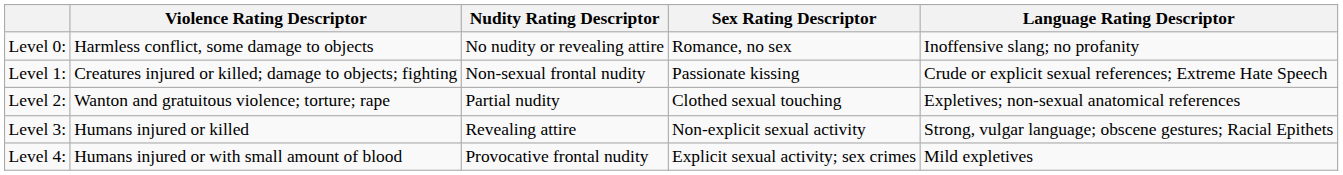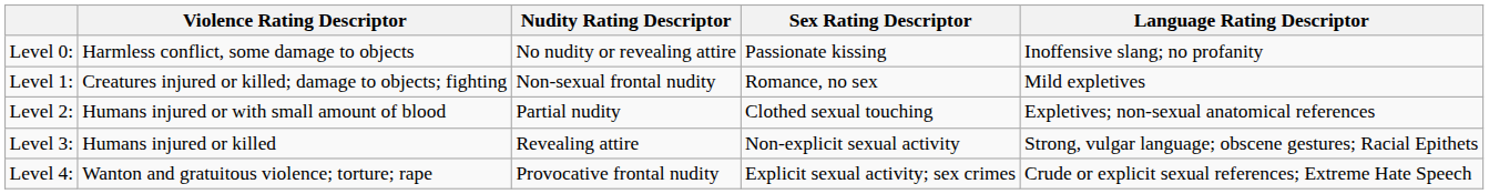Level 0: | Sex Rating Descriptor: Romance, no sex -> Passionate kissing
Level 1: | Sex Rating Descriptor: Passionate kissing -> Romance, no sex
Level 1: | Language Rating Descriptor: Crude or explicit sexual references; Extreme Hate Speech -> Mild expletives
Level 2: | Violence Rating Descriptor: Wanton and gratuitous violence; torture; rape -> Humans injured or with small amount of blood
Level 4: | Violence Rating Descriptor: Humans injured or with small amount of blood -> Wanton and gratuitous violence; torture; rape
Level 4: | Language Rating Descriptor: Mild expletives -> Crude or explicit sexual references; Extreme Hate Speech
